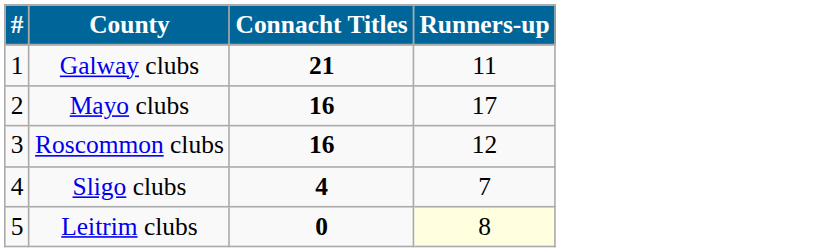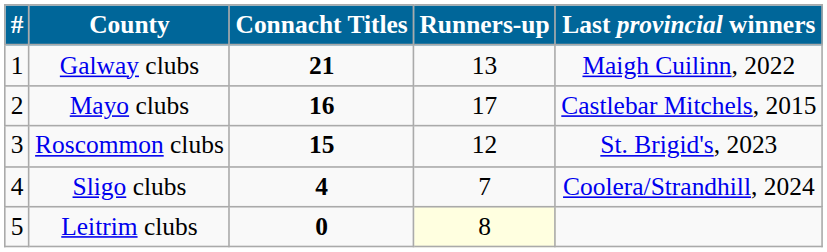+ column: Last provincial winners | Maigh Cuilinn, 2022 | Castlebar Mitchels, 2015 | St. Brigid's, 2023 | Coolera/Strandhill, 2024
Galway clubs | Runners-up: 11 -> 13
Roscommon clubs | Connacht Titles: 16 -> 15
